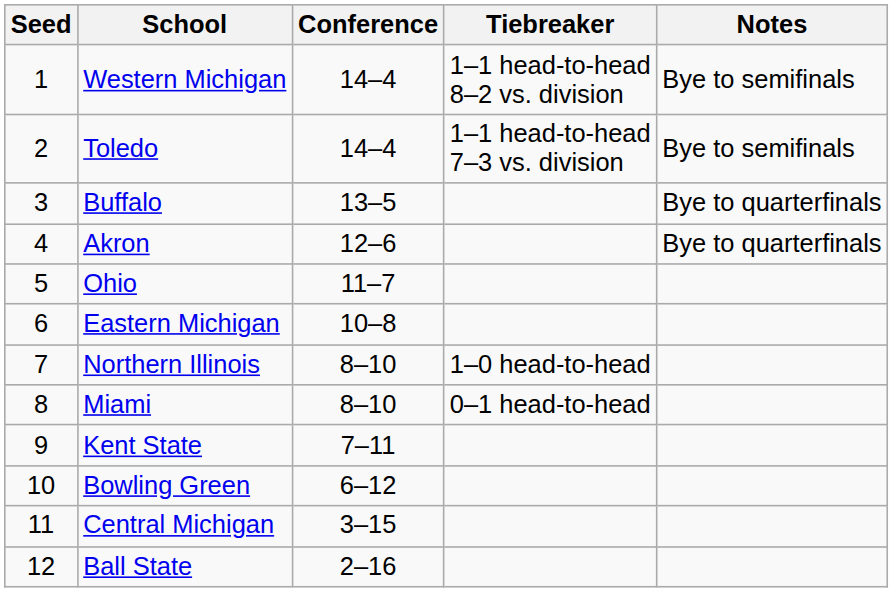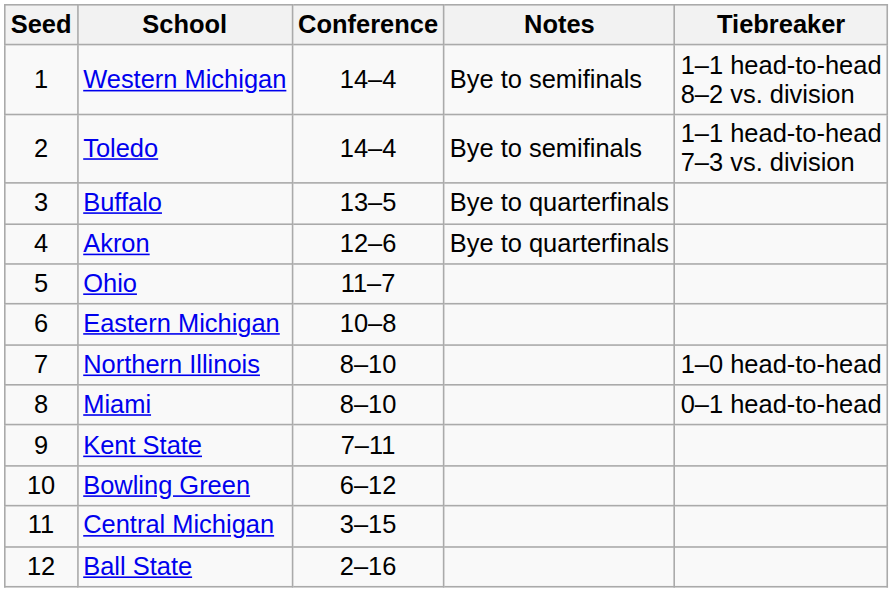columns swapped: Tiebreaker <-> Notes
